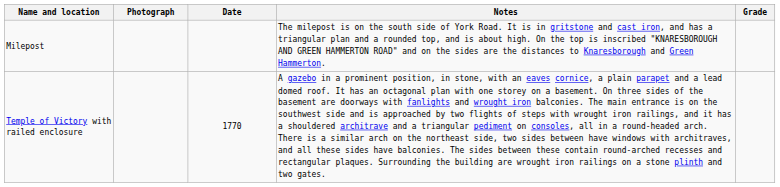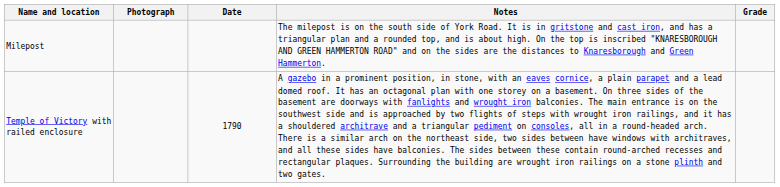Temple of Victory with railed enclosure | Date: 1770 -> 1790
